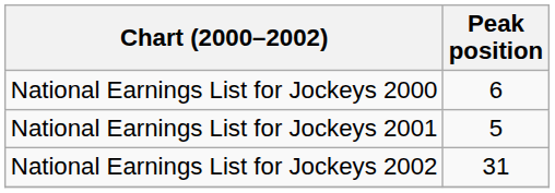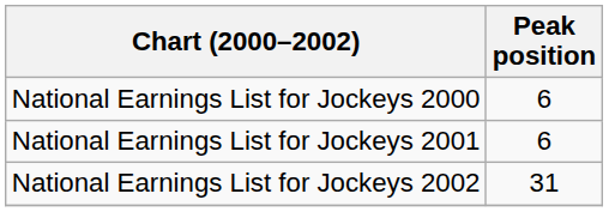National Earnings List for Jockeys 2001 | Peak position: 5 -> 6
